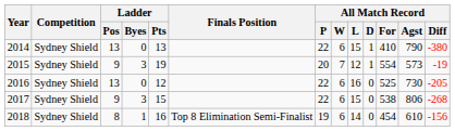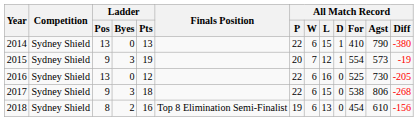2017 | Ladder / Pts: 15 -> 18
2018 | Ladder / Byes: 1 -> 2
2018 | All Match Record / L: 14 -> 13
